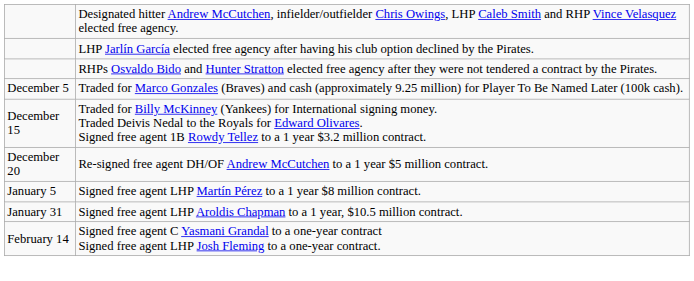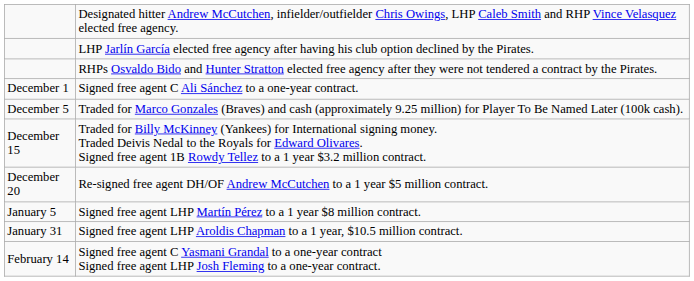+ row: December 1 | Signed free agent C Ali Sánchez to a one-year contract.
